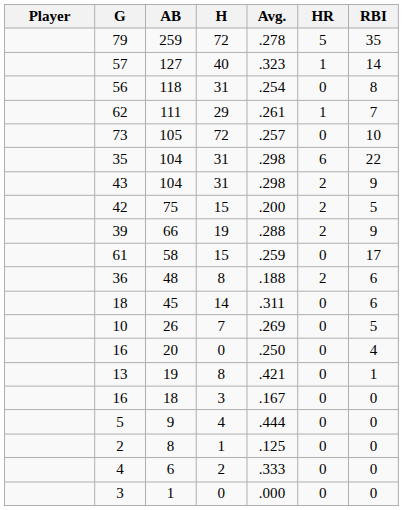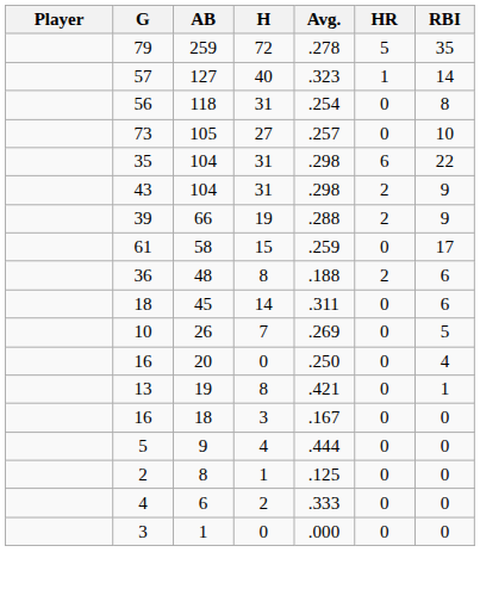- row: 62 | 111 | 29 | .261 | 1 | 7
73 | H: 72 -> 27
- row: 42 | 75 | 15 | .200 | 2 | 5
